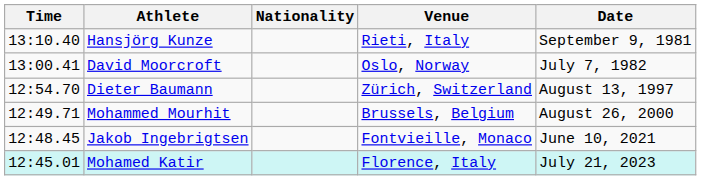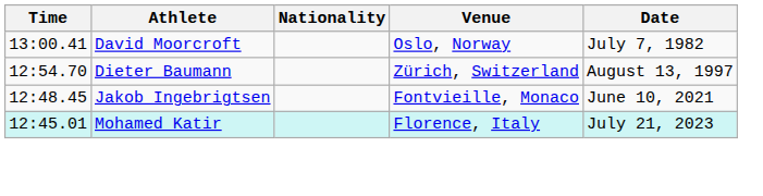- row: 13:10.40 | Hansjörg Kunze | Rieti, Italy | September 9, 1981
- row: 12:49.71 | Mohammed Mourhit | Brussels, Belgium | August 26, 2000
